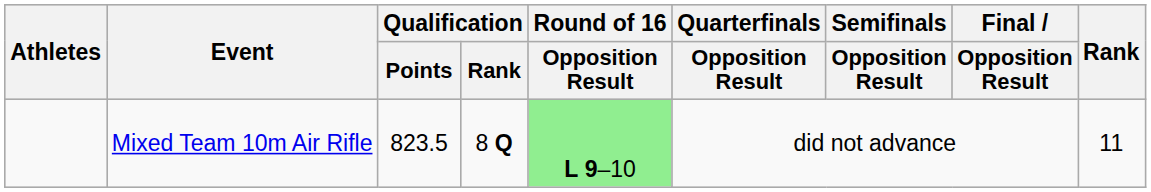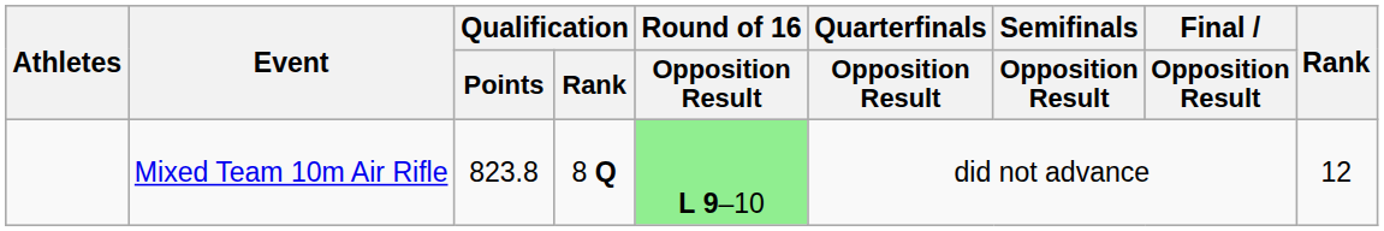Mixed Team 10m Air Rifle | Qualification / Points: 823.5 -> 823.8
Mixed Team 10m Air Rifle | Rank: 11 -> 12
